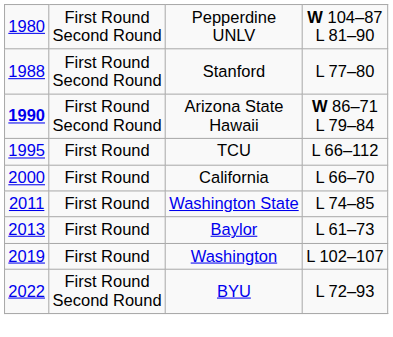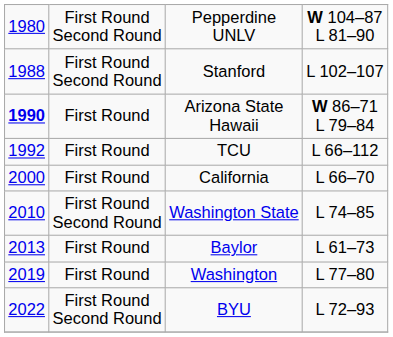Stanford | column 4: L 77–80 -> L 102–107
Arizona State Hawaii | column 2: First Round Second Round -> First Round
TCU | column 1: 1995 -> 1992
Washington State | column 1: 2011 -> 2010
Washington State | column 2: First Round -> First Round Second Round
Washington | column 4: L 102–107 -> L 77–80
